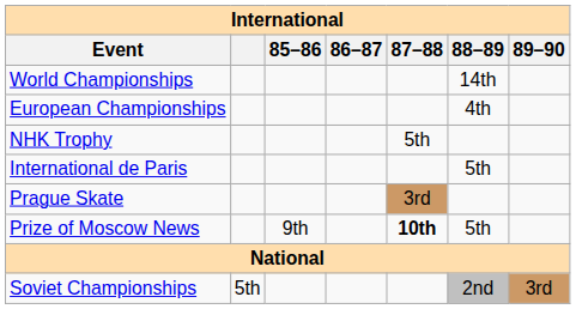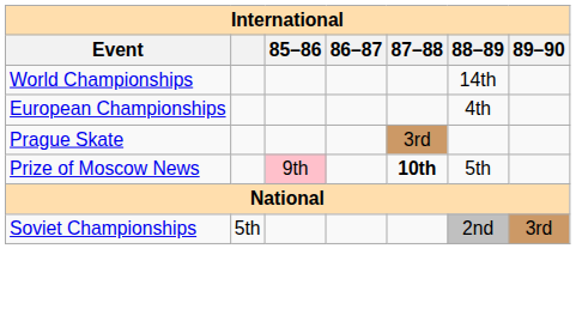- row: NHK Trophy | 5th
- row: International de Paris | 5th
Prize of Moscow News | 85–86: no background -> pink background
